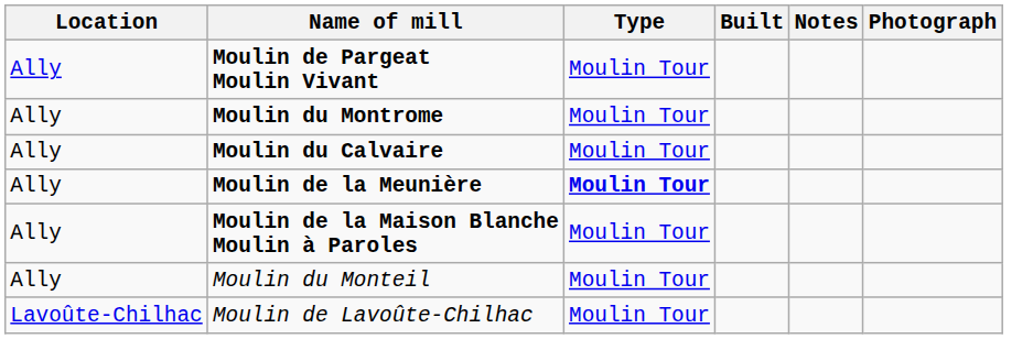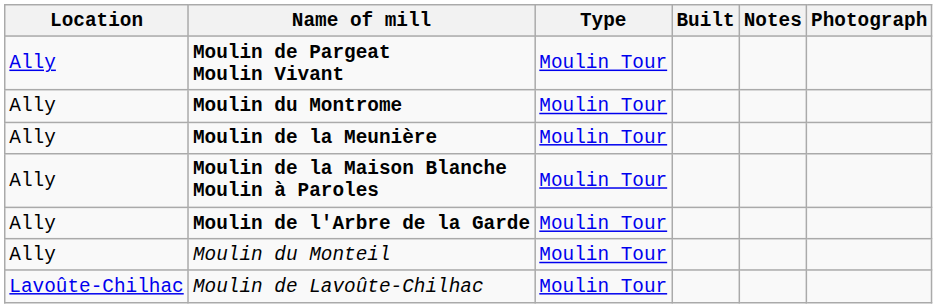- row: Ally | Moulin du Calvaire | Moulin Tour
Moulin de la Meunière | Type: bold -> normal
+ row: Ally | Moulin de l'Arbre de la Garde | Moulin Tour
